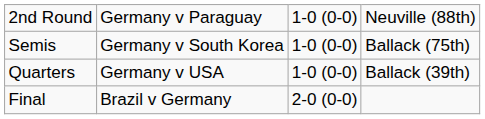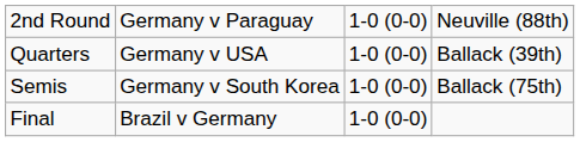rows swapped: Quarters <-> Semis
Final | column 3: 2-0 (0-0) -> 1-0 (0-0)
